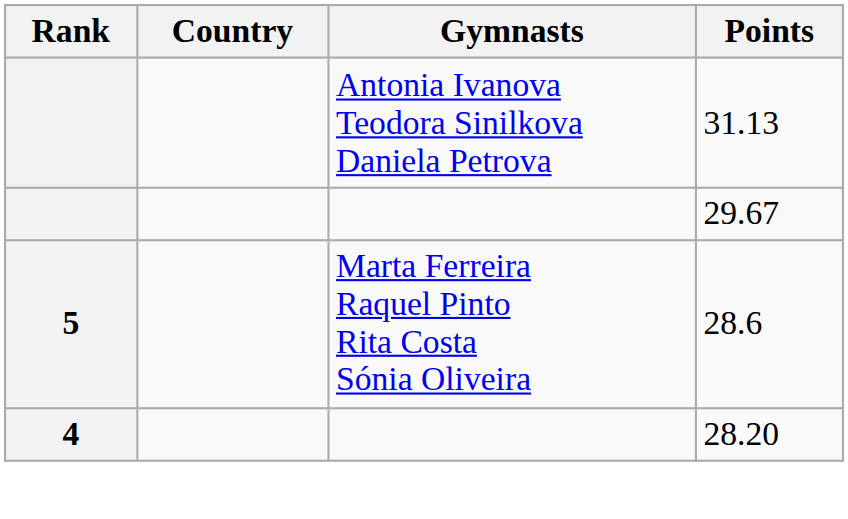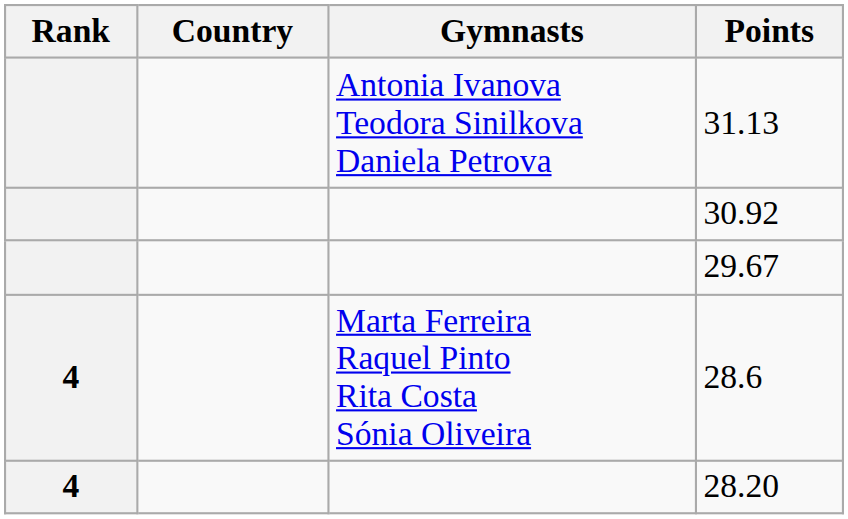+ row: 30.92
28.6 | Rank: 5 -> 4
